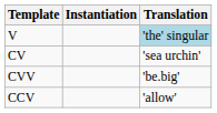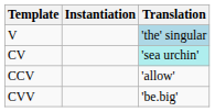CV | Translation: no background -> paleturquoise background
rows swapped: CCV <-> CVV
